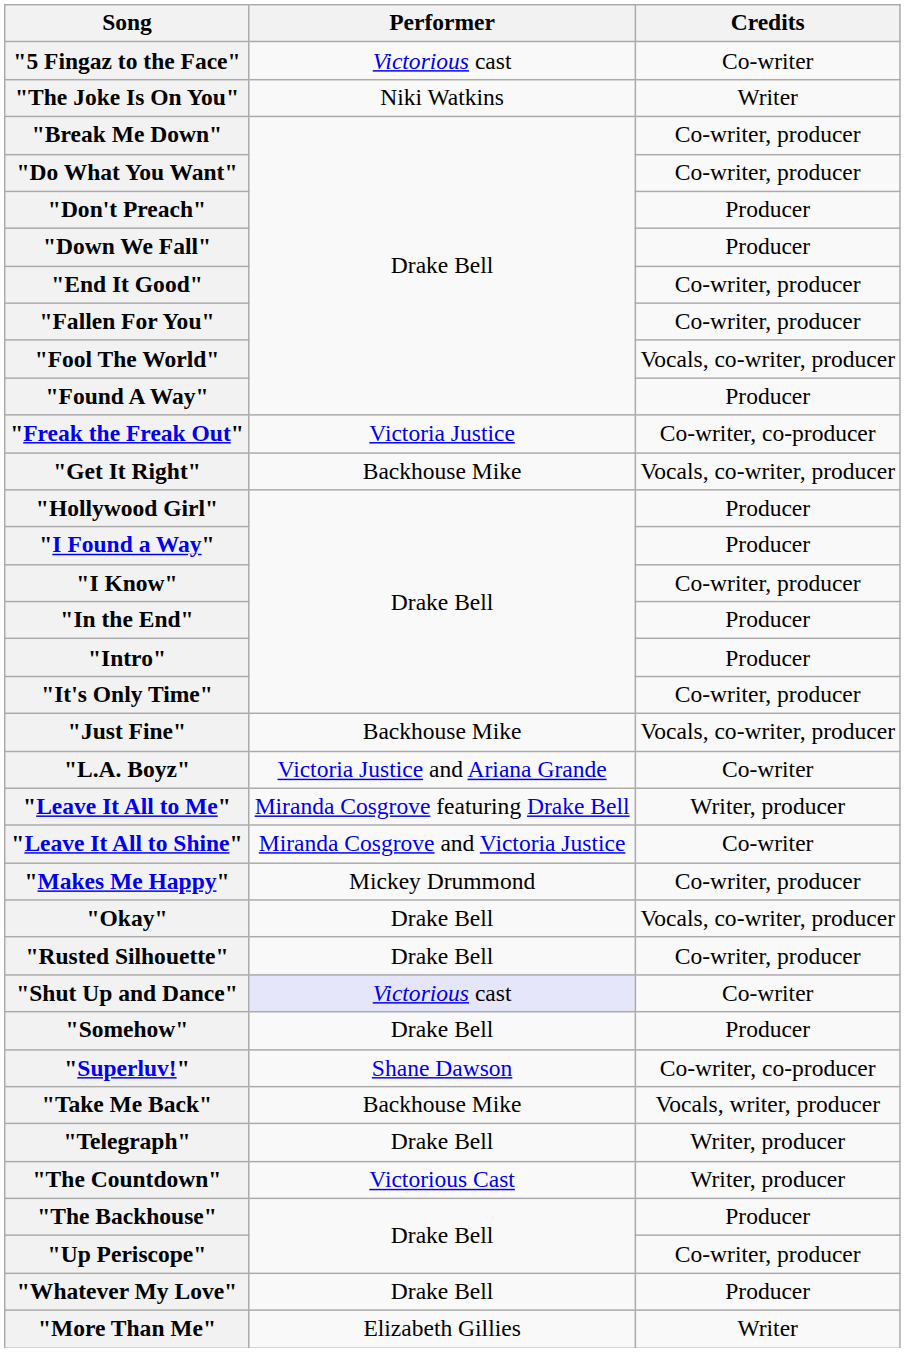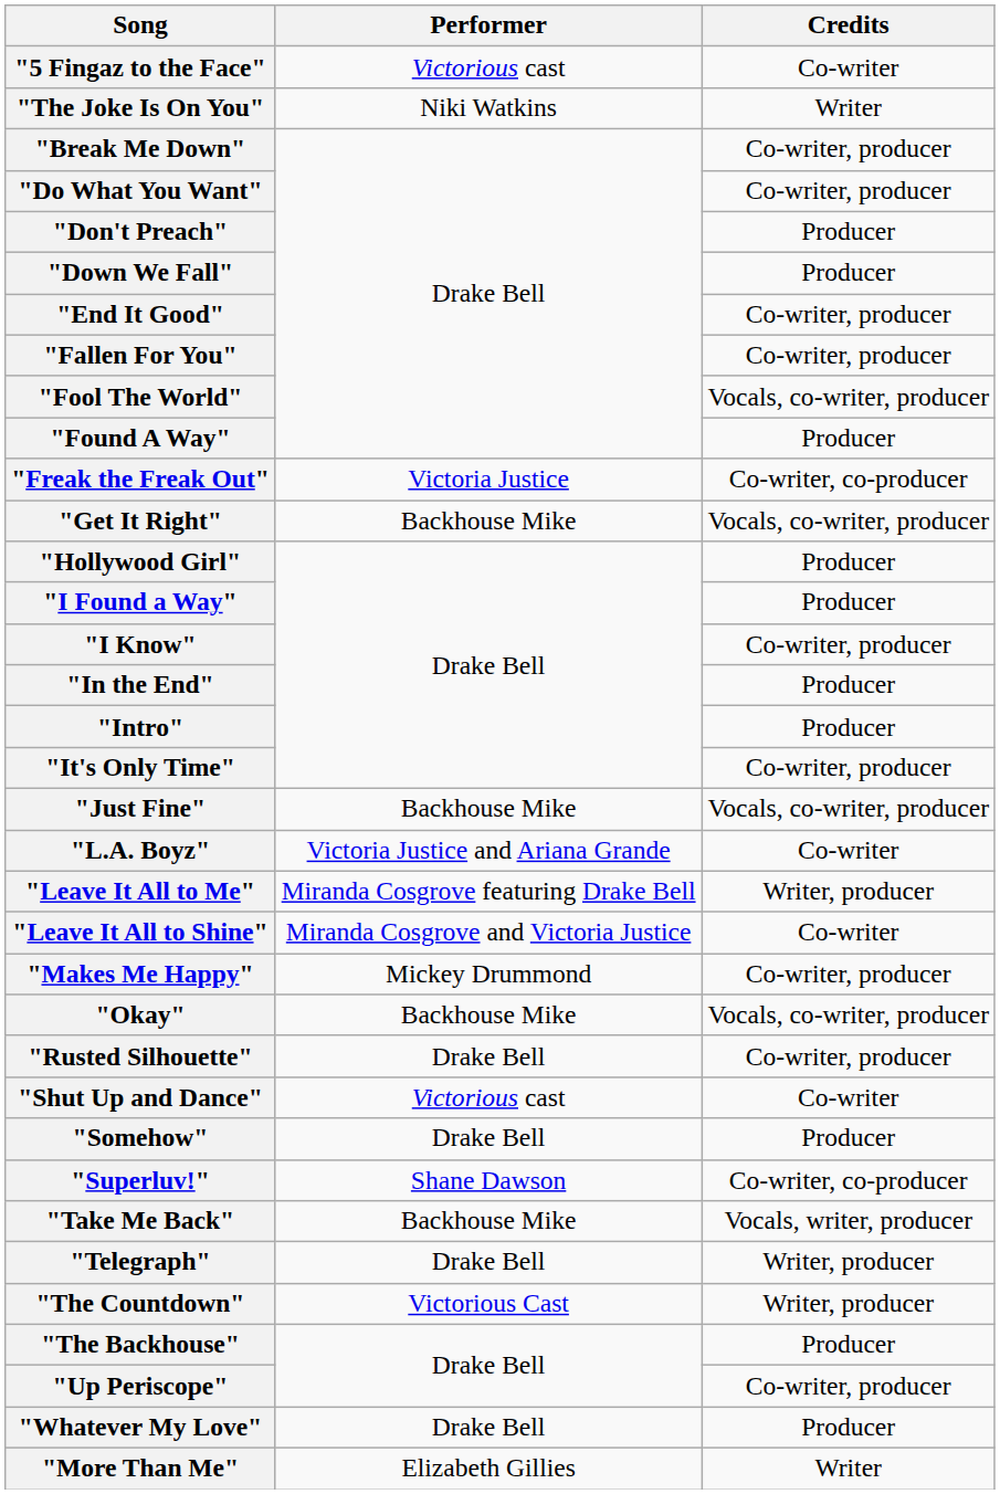"Okay" | Performer: Drake Bell -> Backhouse Mike
"Shut Up and Dance" | Performer: lavender background -> no background
